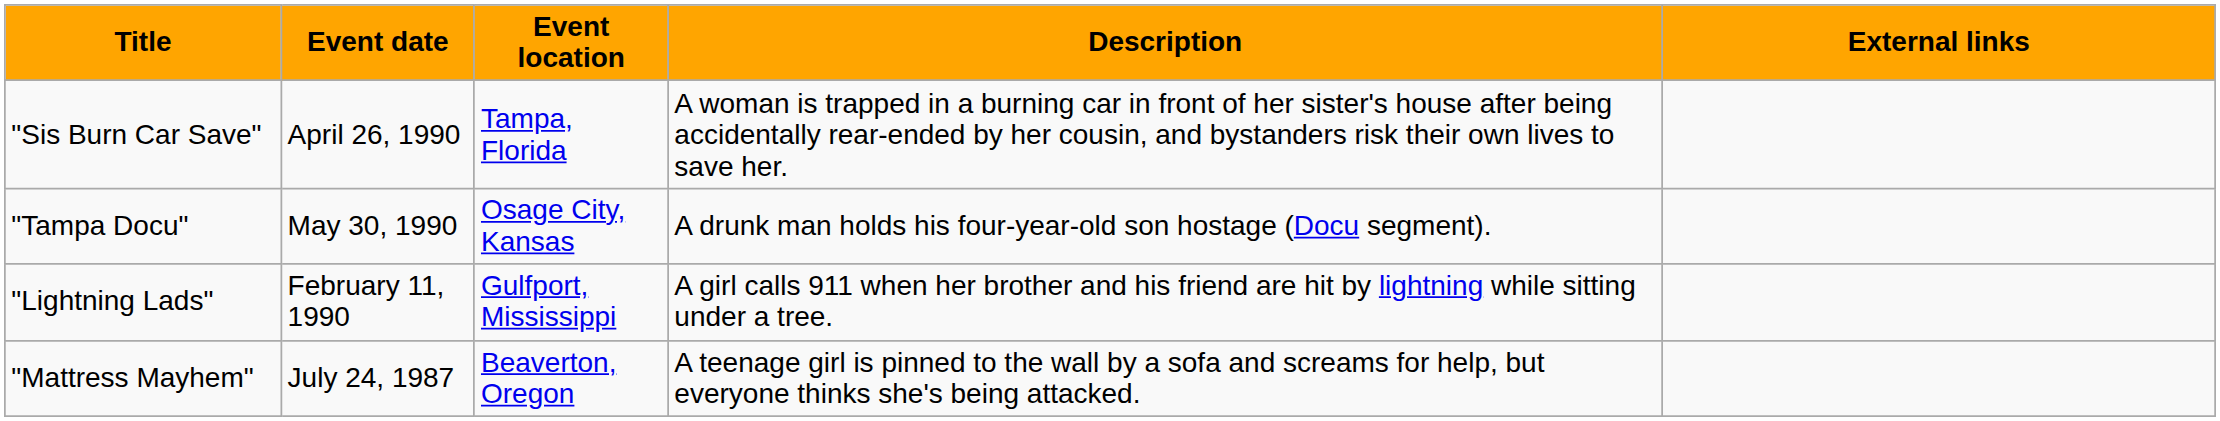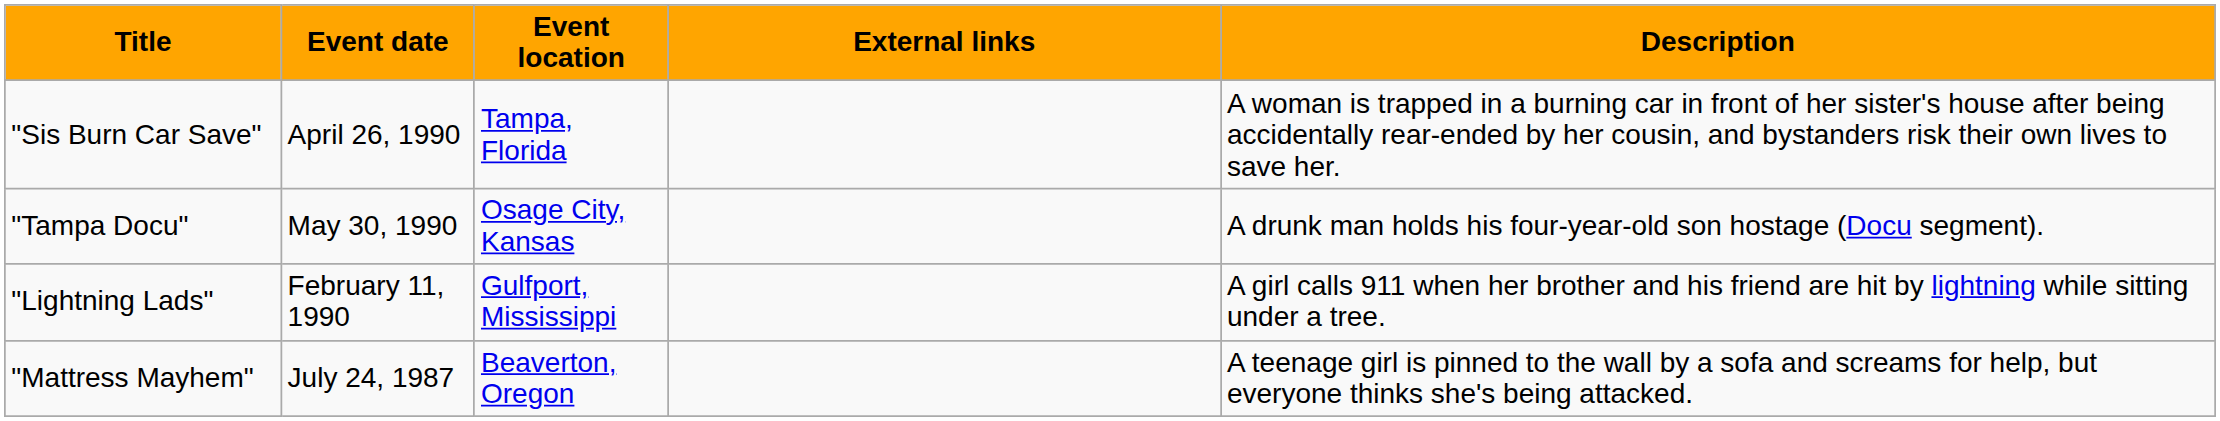columns swapped: Description <-> External links
